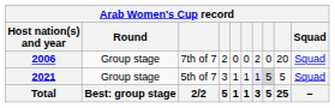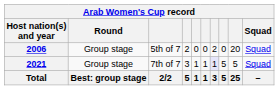2006 | column 3: 7th of 7 -> 5th of 7
2021 | column 3: 5th of 7 -> 7th of 7
2021 | column 8: lightgrey background -> no background
